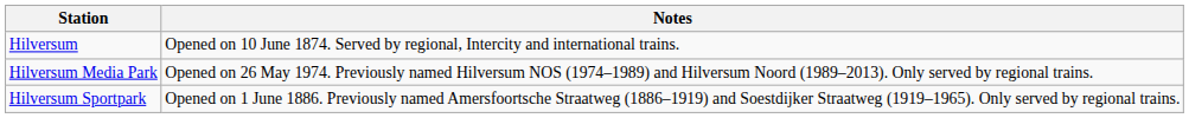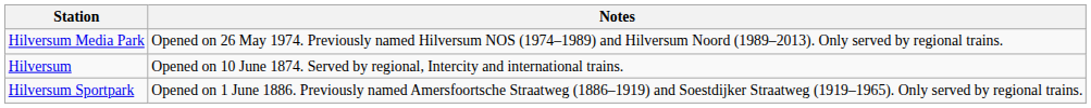rows swapped: Hilversum <-> Hilversum Media Park
